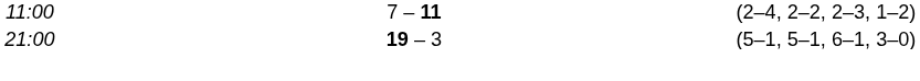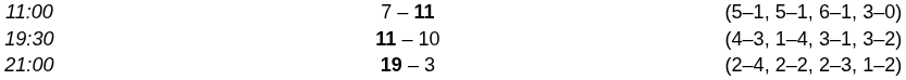11:00 | column 5: (2–4, 2–2, 2–3, 1–2) -> (5–1, 5–1, 6–1, 3–0)
+ row: 19:30 | 11 – 10 | (4–3, 1–4, 3–1, 3–2)
21:00 | column 5: (5–1, 5–1, 6–1, 3–0) -> (2–4, 2–2, 2–3, 1–2)
